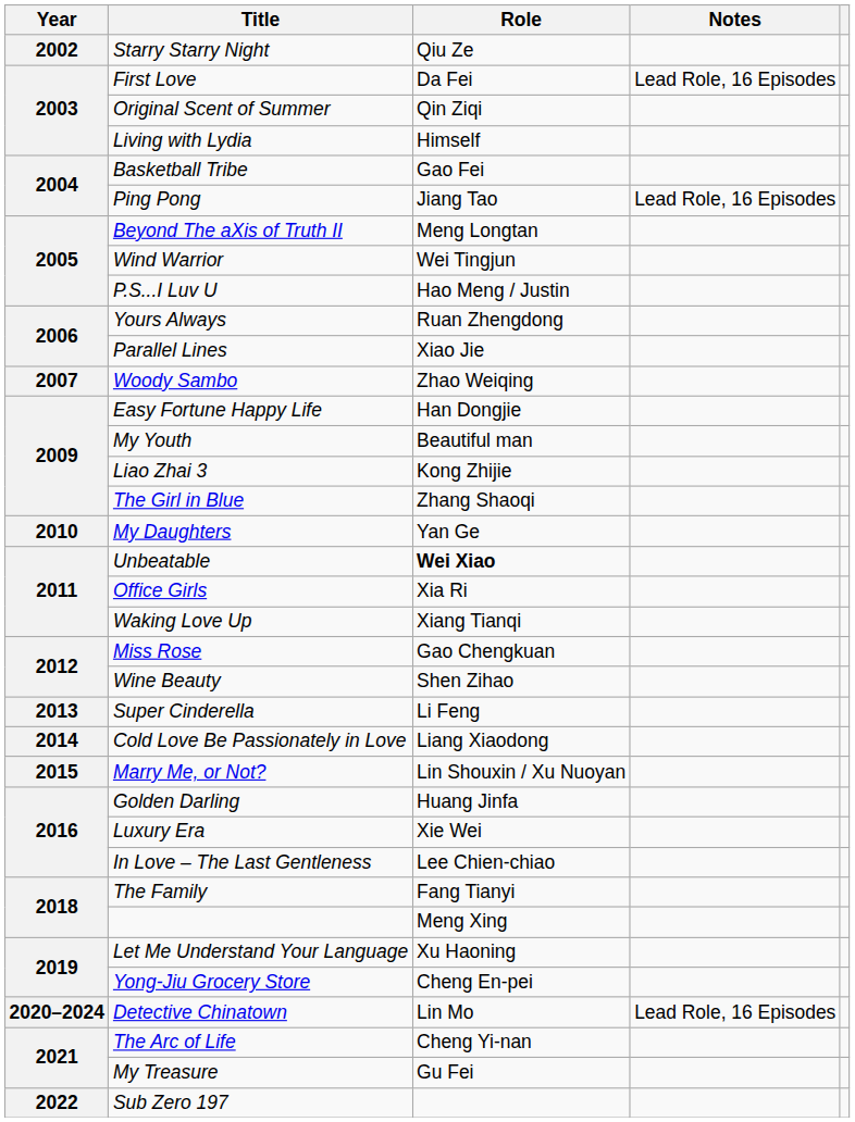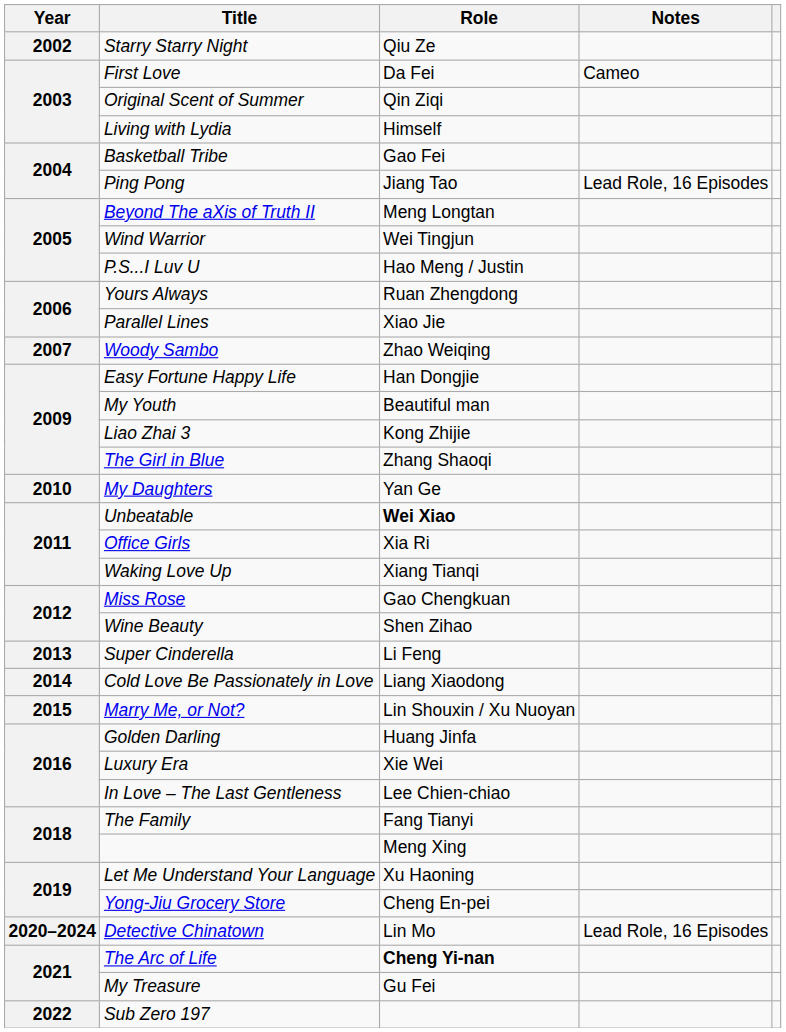First Love | Notes: Lead Role, 16 Episodes -> Cameo
The Arc of Life | Role: normal -> bold
